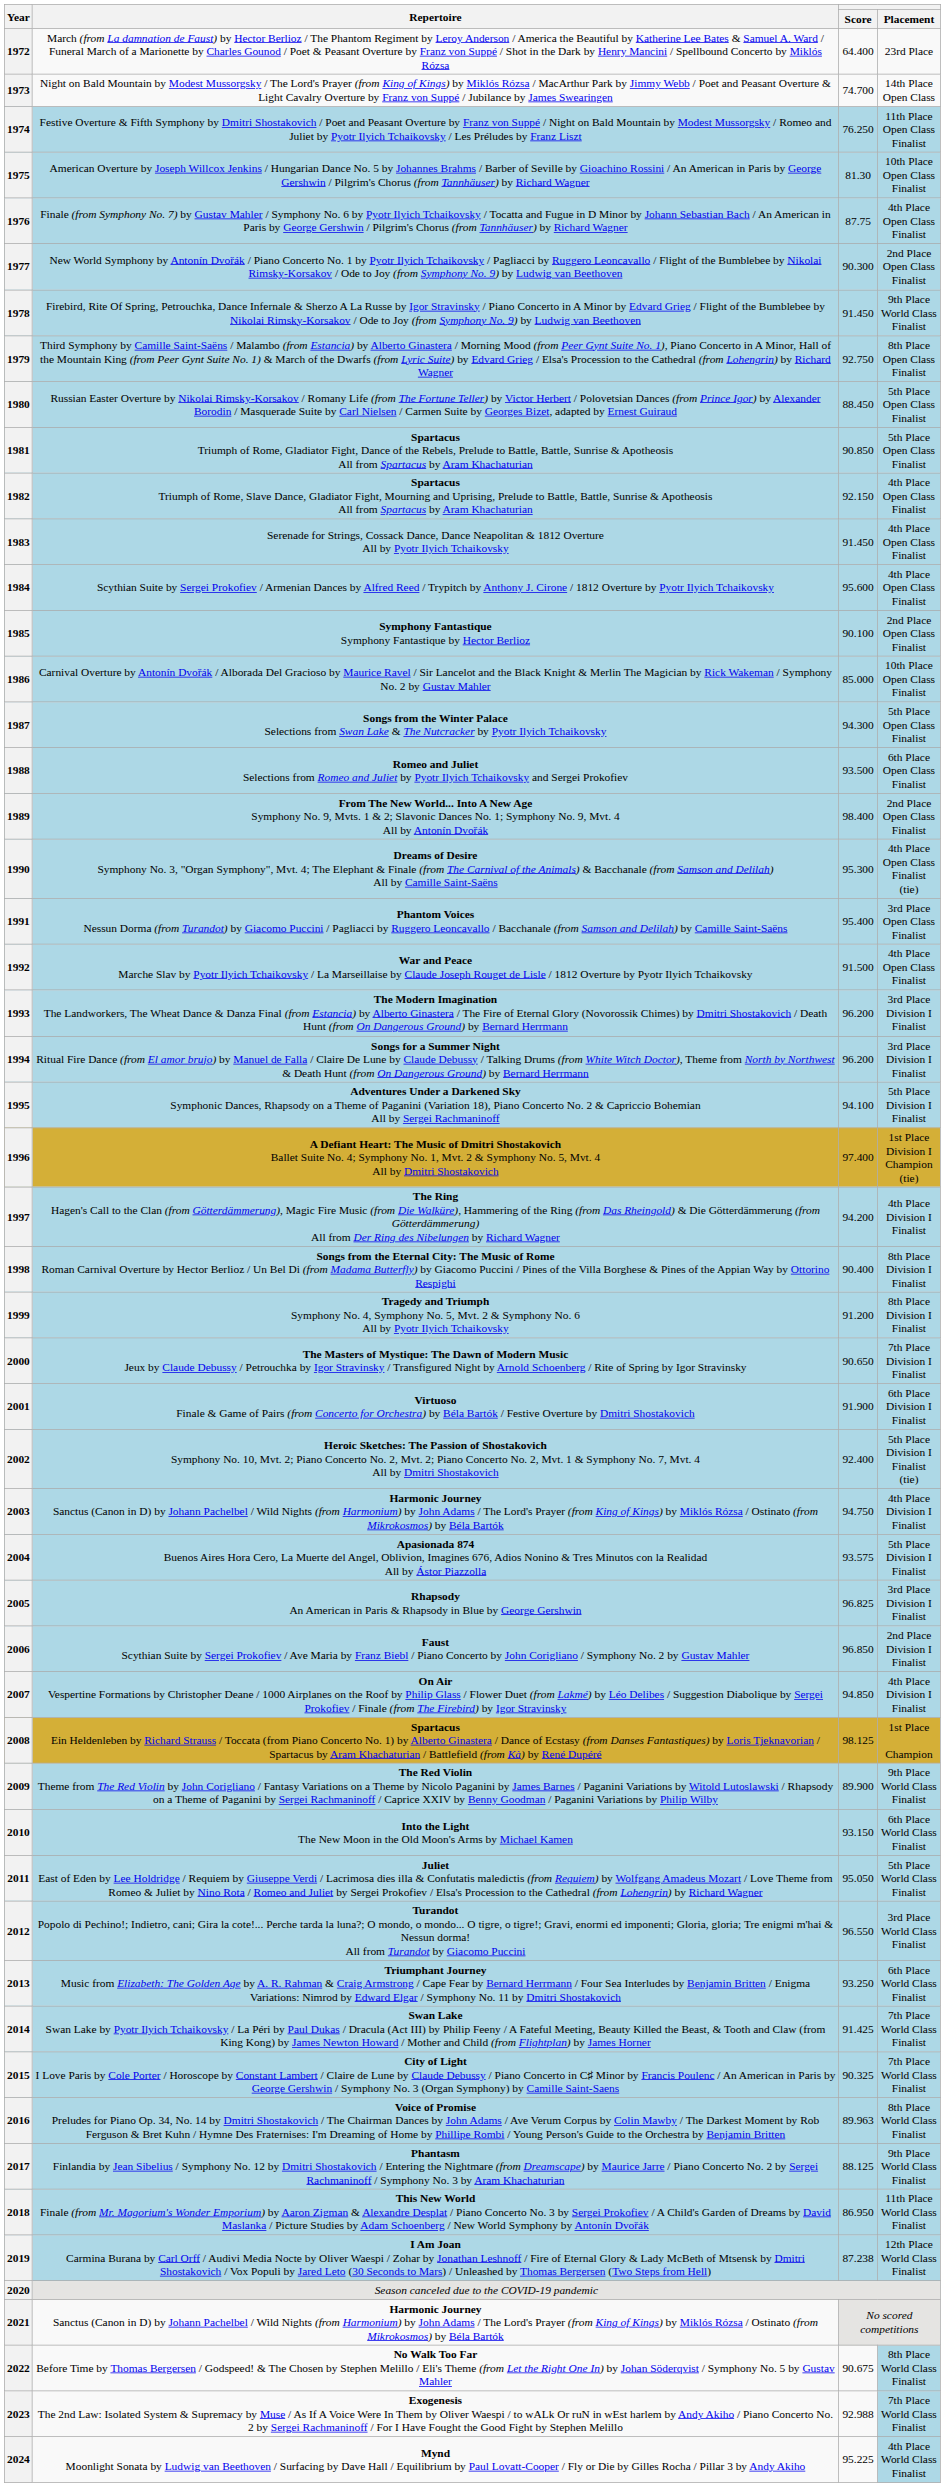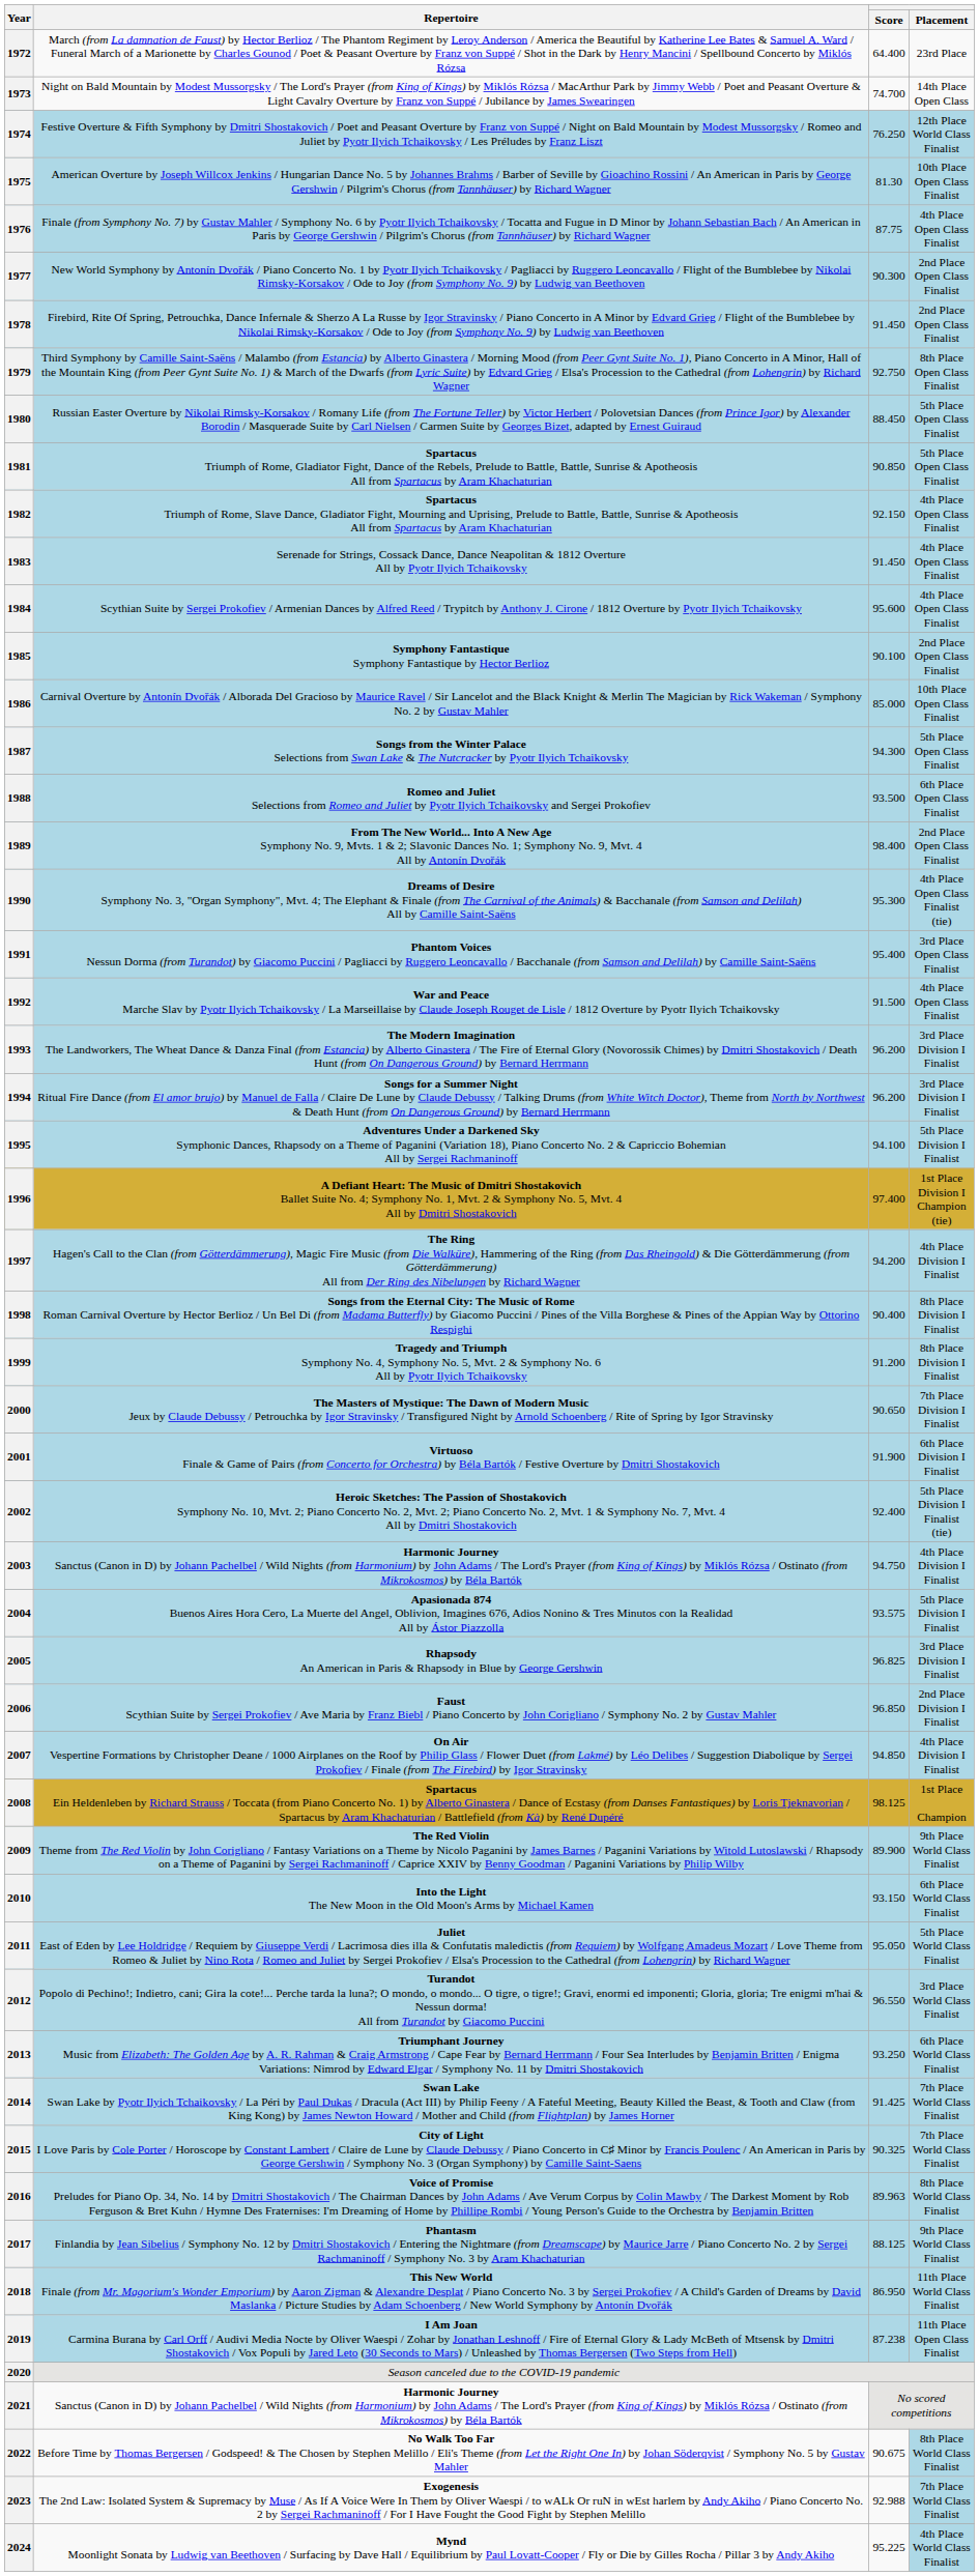1974 | Placement: 11th Place Open Class Finalist -> 12th Place World Class Finalist
1978 | Placement: 9th Place World Class Finalist -> 2nd Place Open Class Finalist
2019 | Placement: 12th Place World Class Finalist -> 11th Place Open Class Finalist
